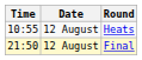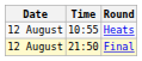columns swapped: Date <-> Time
